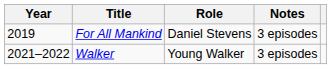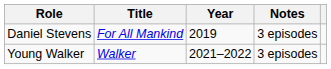columns swapped: Year <-> Role
